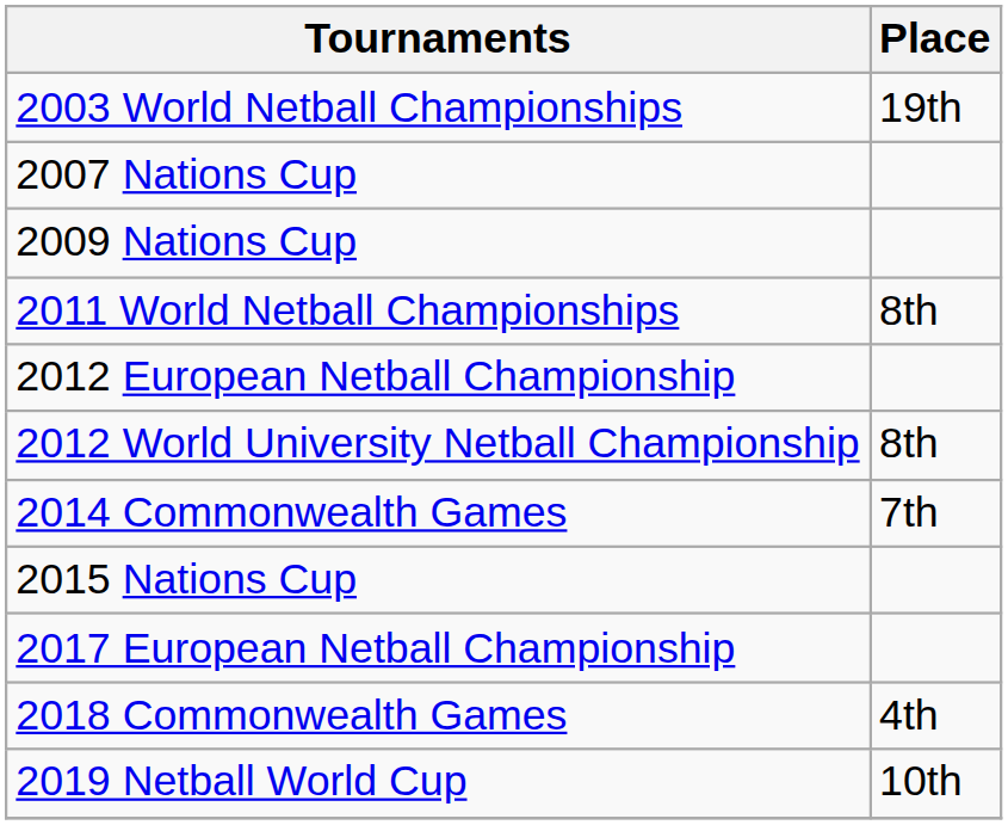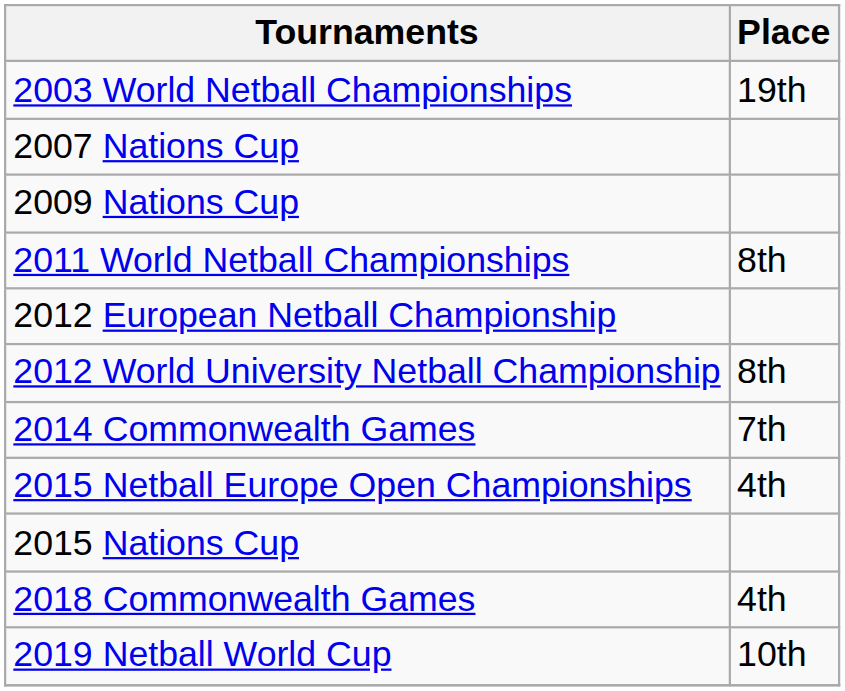+ row: 2015 Netball Europe Open Championships | 4th
- row: 2017 European Netball Championship
